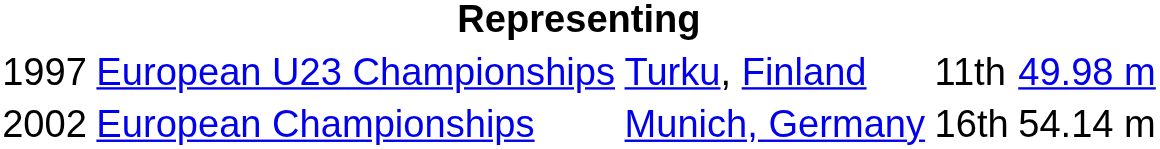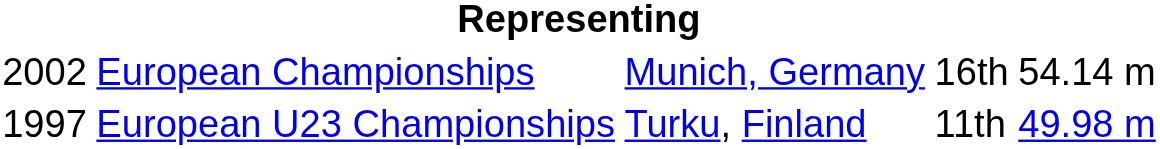rows swapped: European U23 Championships <-> European Championships
